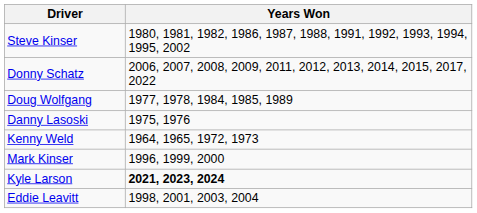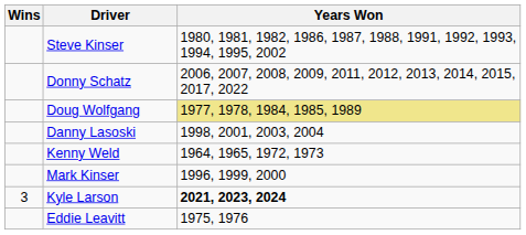+ column: Wins | 3
Doug Wolfgang | Years Won: no background -> khaki background
Danny Lasoski | Years Won: 1975, 1976 -> 1998, 2001, 2003, 2004
Eddie Leavitt | Years Won: 1998, 2001, 2003, 2004 -> 1975, 1976
